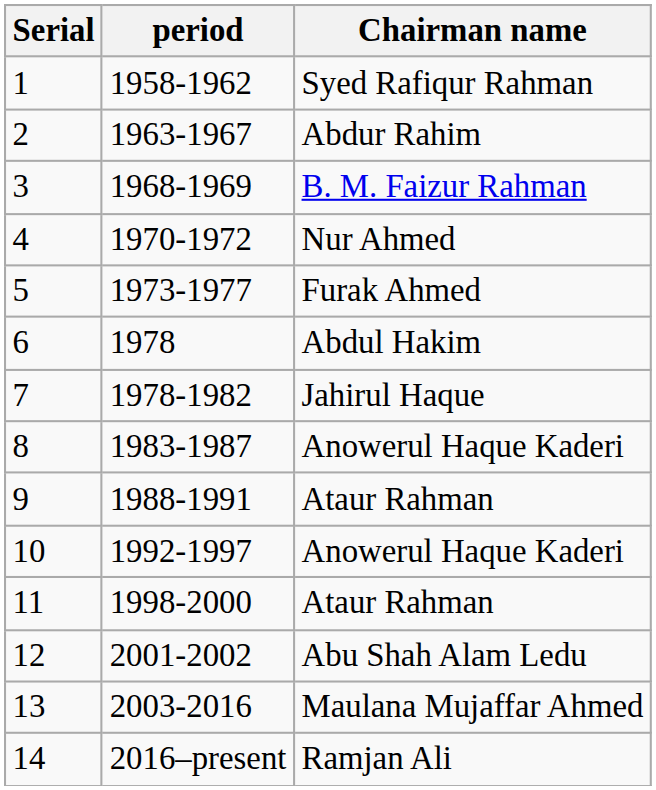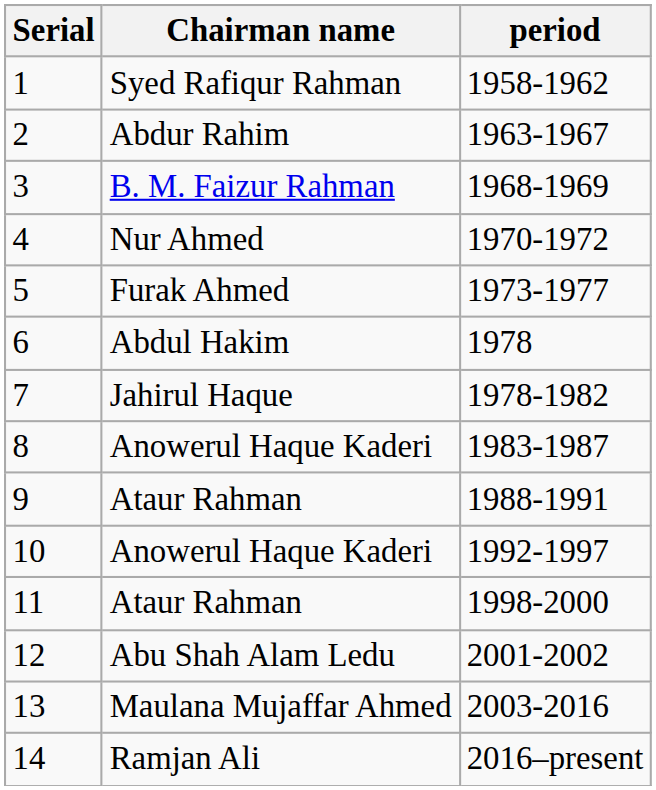columns swapped: Chairman name <-> period
